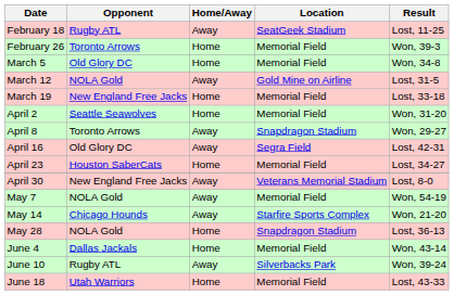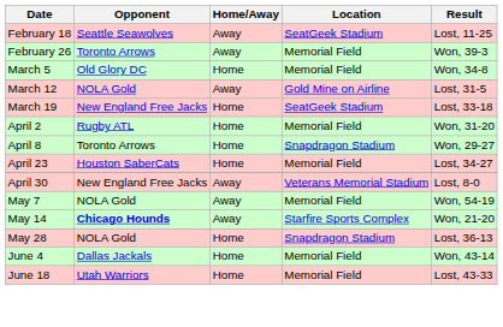February 18 | Opponent: Rugby ATL -> Seattle Seawolves
February 26 | Home/Away: Home -> Away
March 19 | Location: Memorial Field -> SeatGeek Stadium
April 2 | Opponent: Seattle Seawolves -> Rugby ATL
April 8 | Home/Away: Away -> Home
- row: April 16 | Old Glory DC | Away | Segra Field | Lost, 42-31
May 14 | Opponent: normal -> bold
- row: June 10 | Rugby ATL | Away | Silverbacks Park | Won, 39-24
